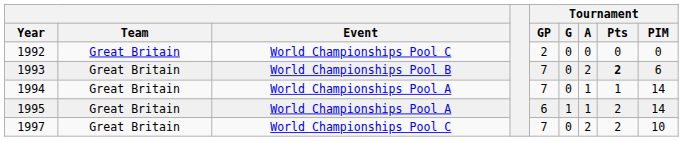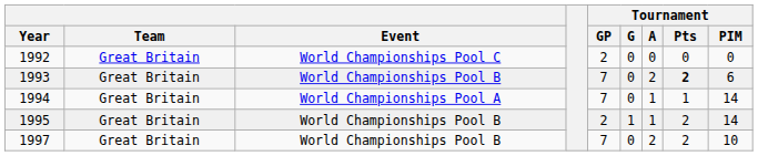1995 | Event: World Championships Pool A -> World Championships Pool B
1995 | Tournament / GP: 6 -> 2
1997 | Event: World Championships Pool C -> World Championships Pool B
